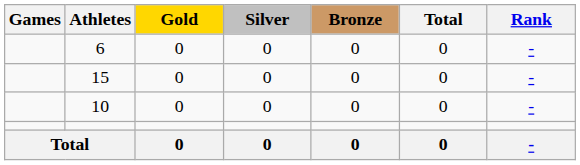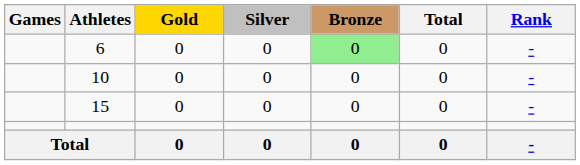6 | Bronze: no background -> lightgreen background
rows swapped: 10 <-> 15
